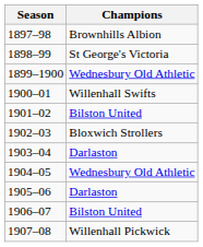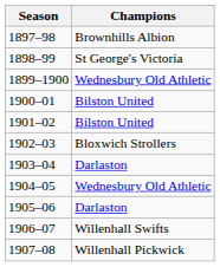1900–01 | Champions: Willenhall Swifts -> Bilston United
1906–07 | Champions: Bilston United -> Willenhall Swifts
